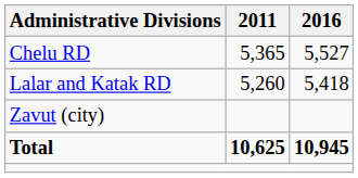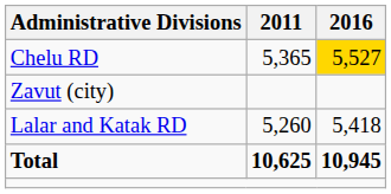Chelu RD | 2016: no background -> gold background
rows swapped: Lalar and Katak RD <-> Zavut (city)
